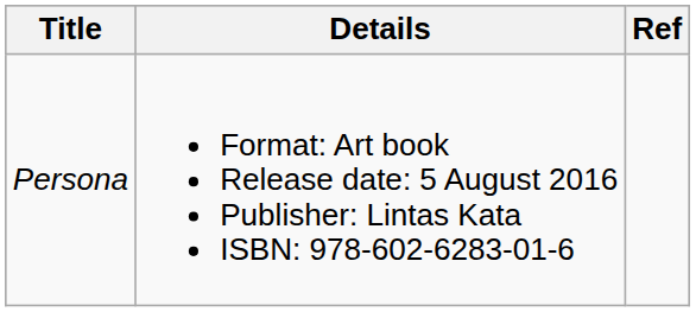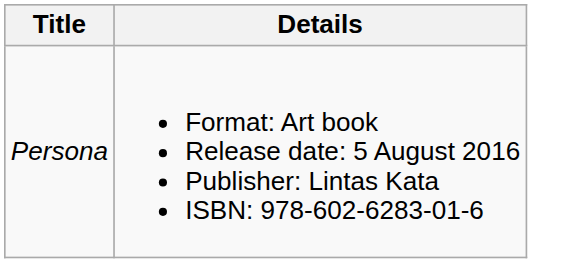- column: Ref
